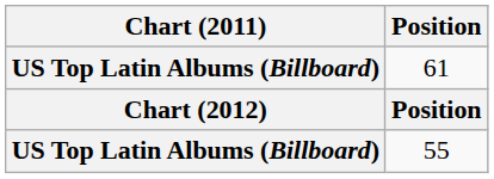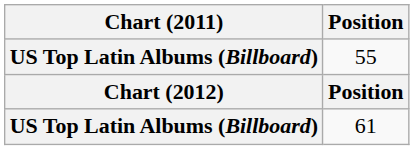rows swapped: 61 <-> 55
